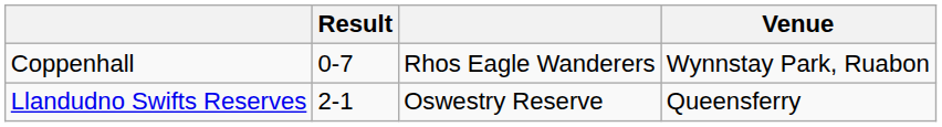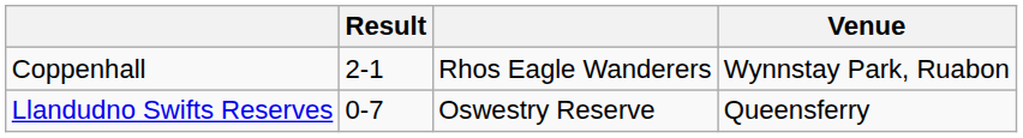Coppenhall | Result: 0-7 -> 2-1
Llandudno Swifts Reserves | Result: 2-1 -> 0-7
